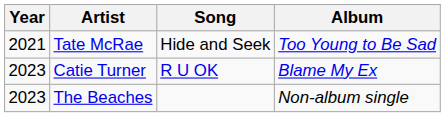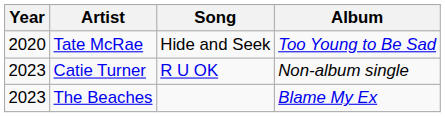Tate McRae | Year: 2021 -> 2020
Catie Turner | Album: Blame My Ex -> Non-album single
The Beaches | Album: Non-album single -> Blame My Ex
